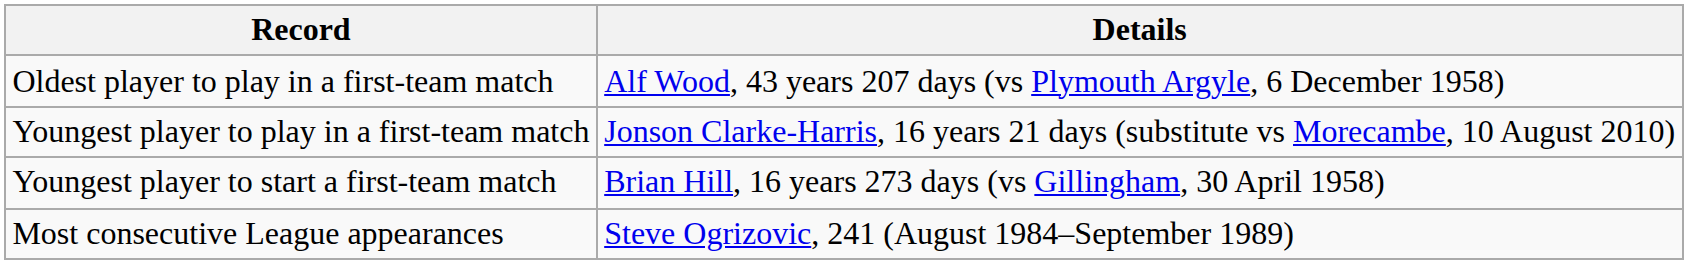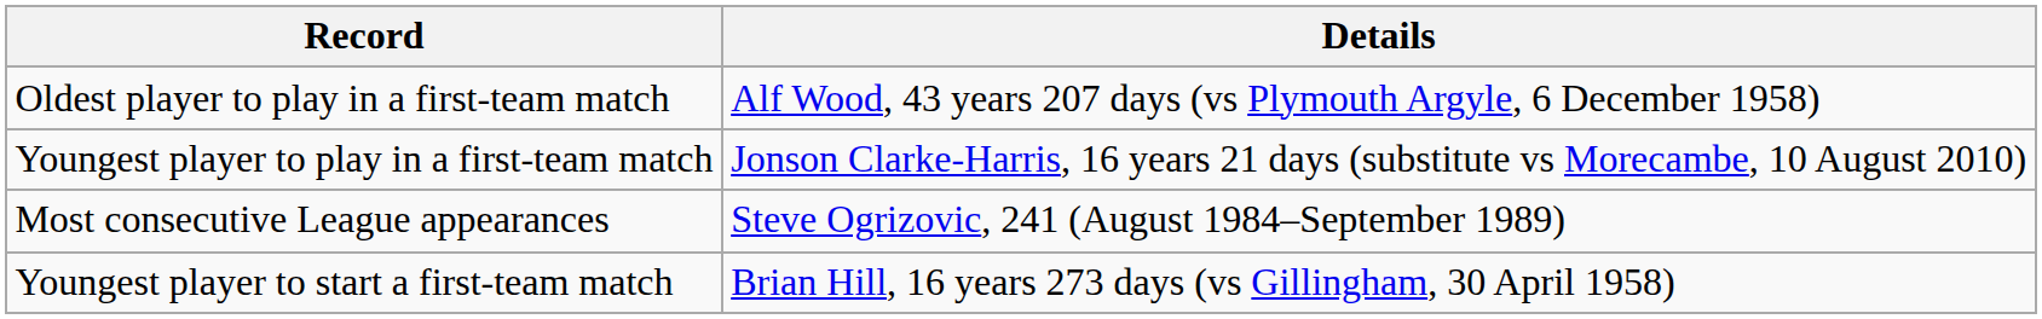rows swapped: Youngest player to start a first-team match <-> Most consecutive League appearances
